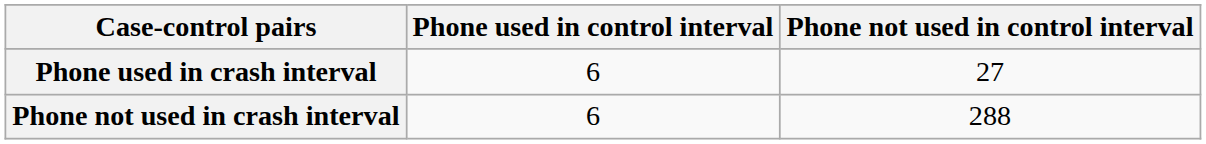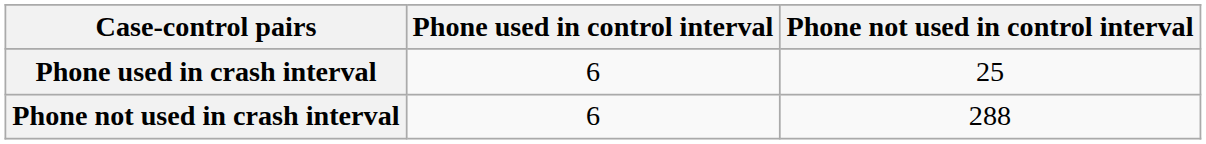Phone used in crash interval | Phone not used in control interval: 27 -> 25
